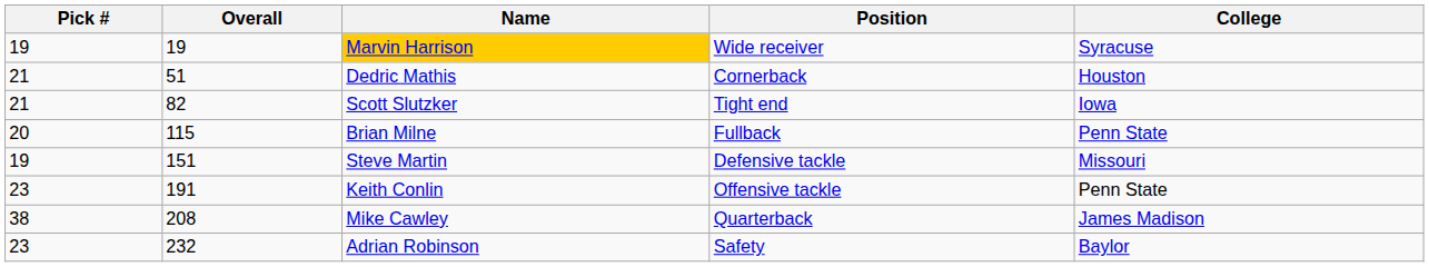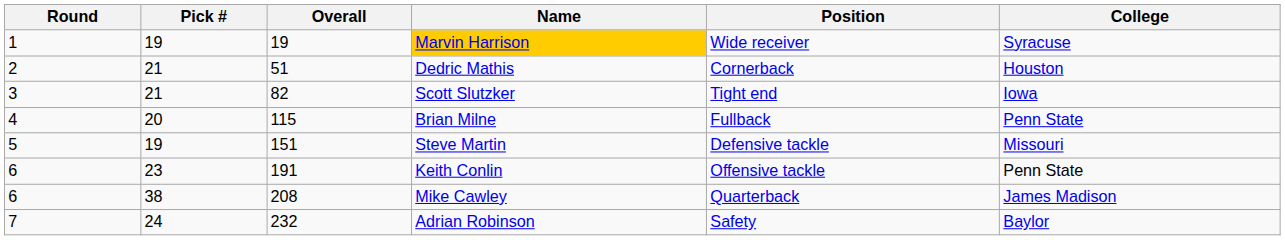+ column: Round | 1 | 2 | 3 | 4 | 5 | 6 | 6 | 7
Adrian Robinson | Pick #: 23 -> 24
